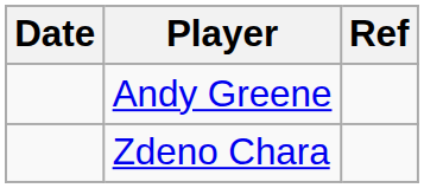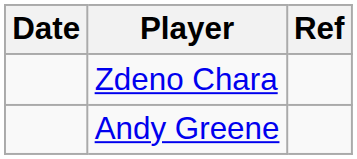rows swapped: Zdeno Chara <-> Andy Greene
